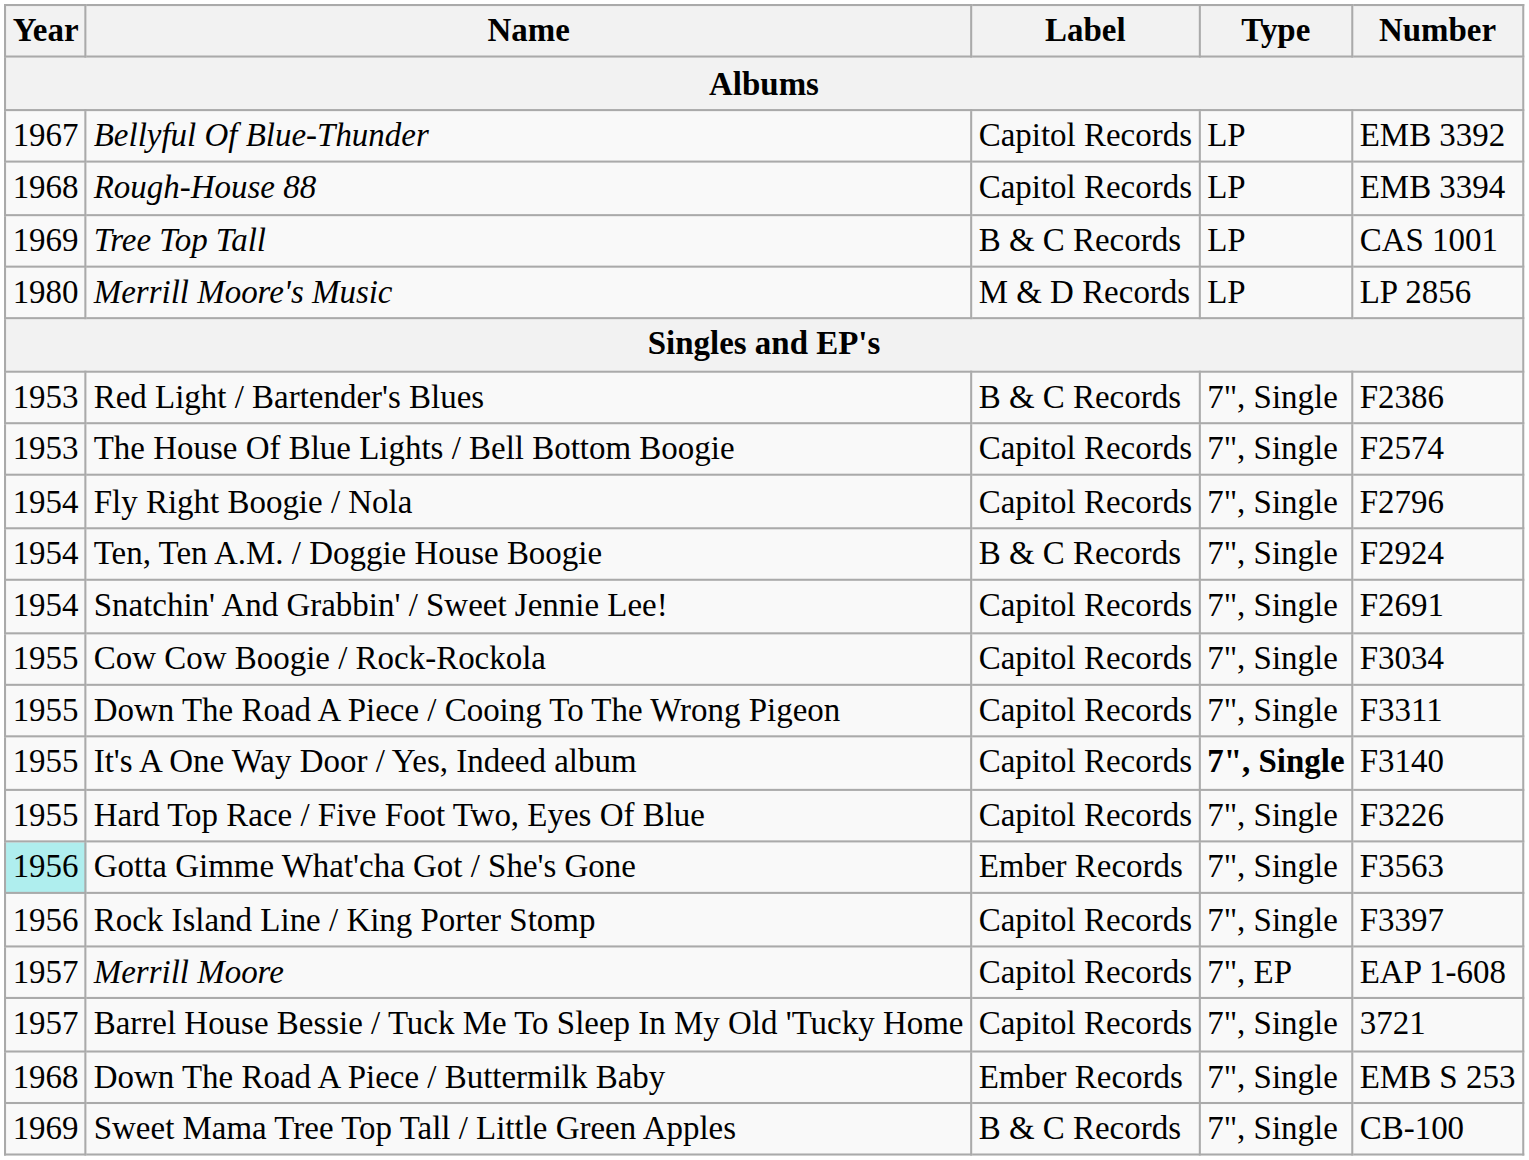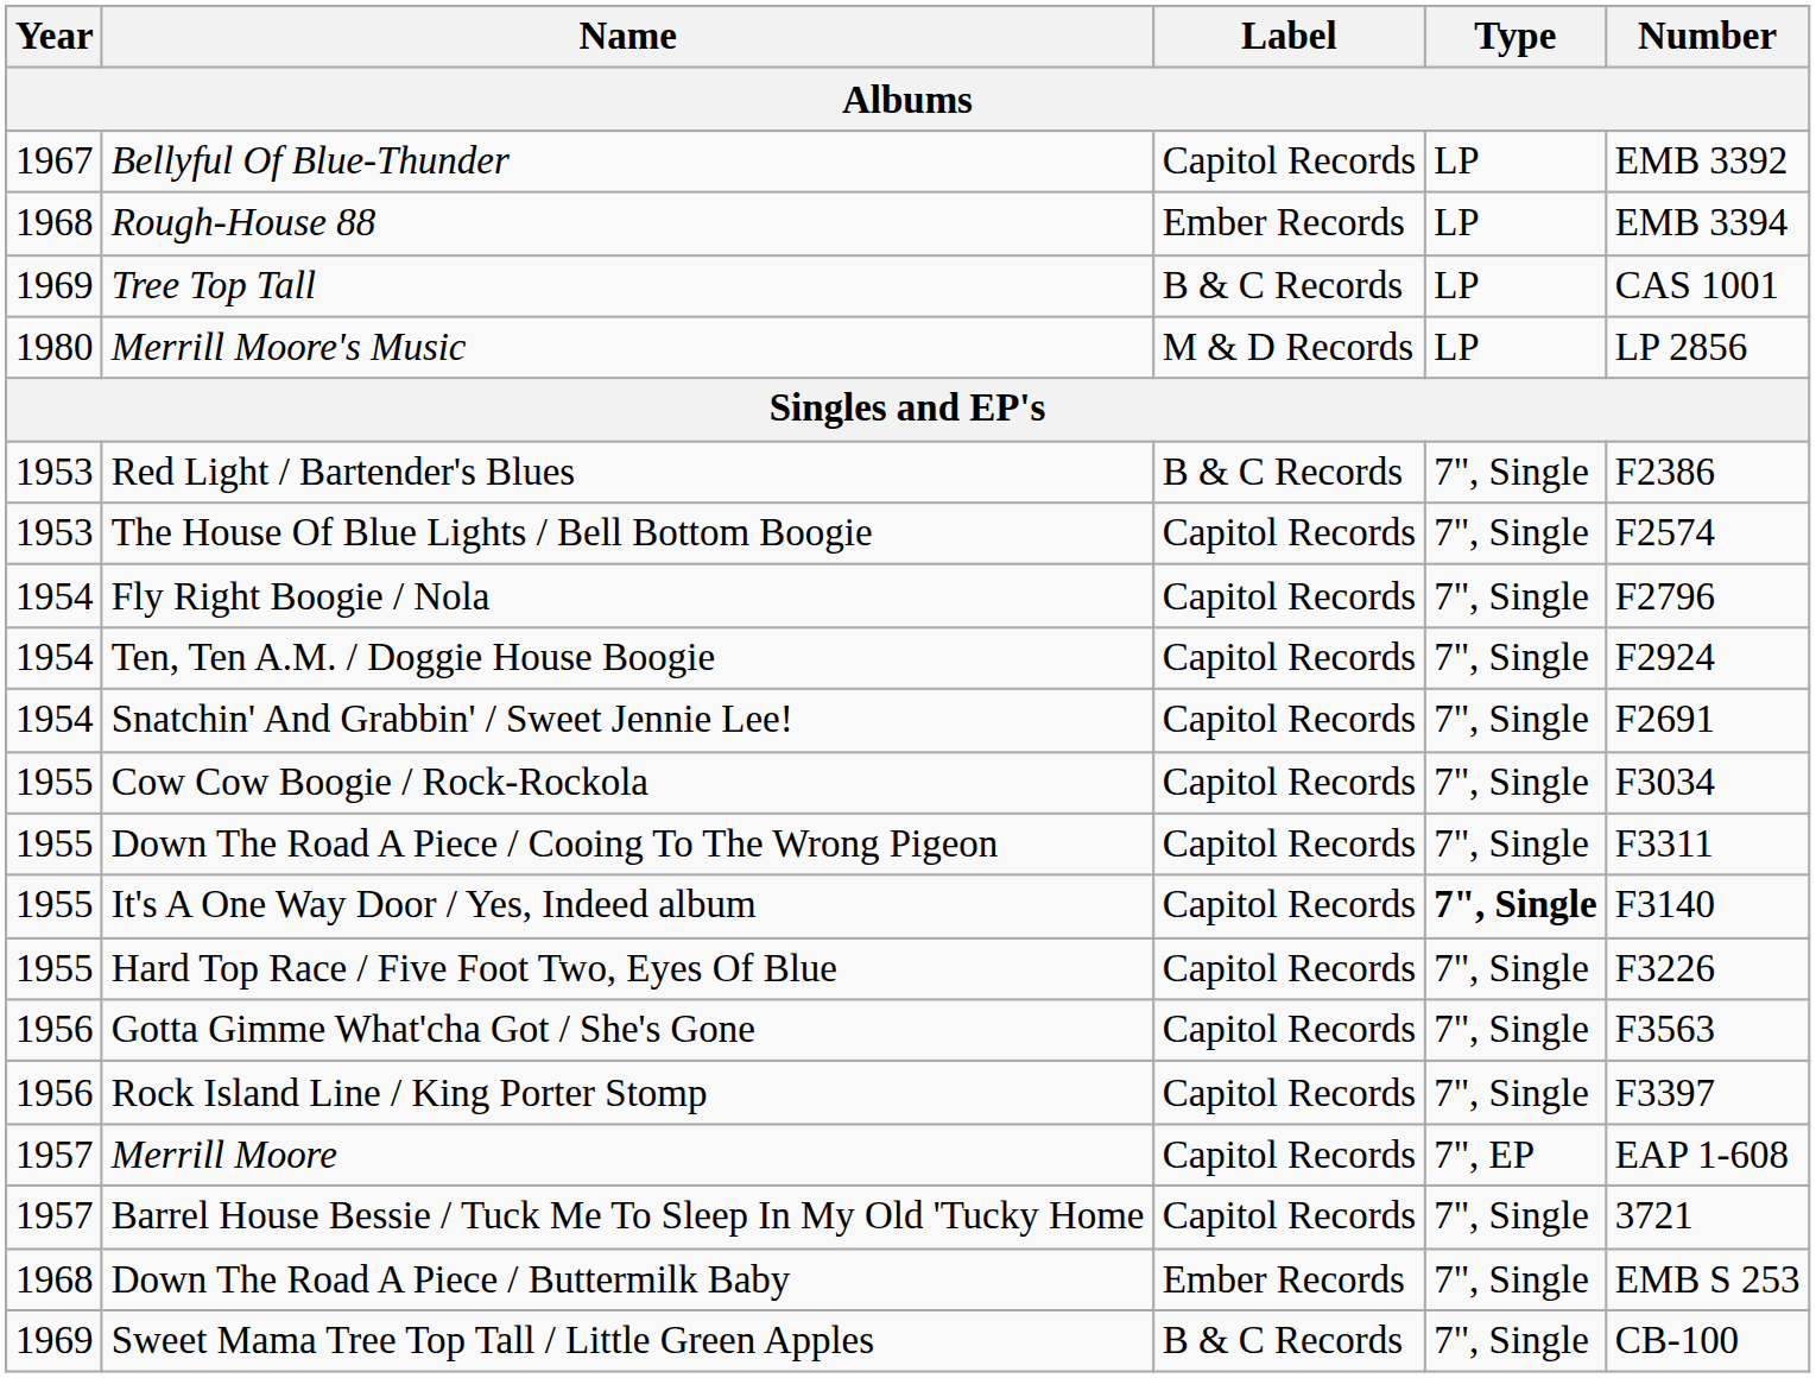Rough-House 88 | Label: Capitol Records -> Ember Records
Ten, Ten A.M. / Doggie House Boogie | Label: B & C Records -> Capitol Records
Gotta Gimme What'cha Got / She's Gone | Year: paleturquoise background -> no background
Gotta Gimme What'cha Got / She's Gone | Label: Ember Records -> Capitol Records
